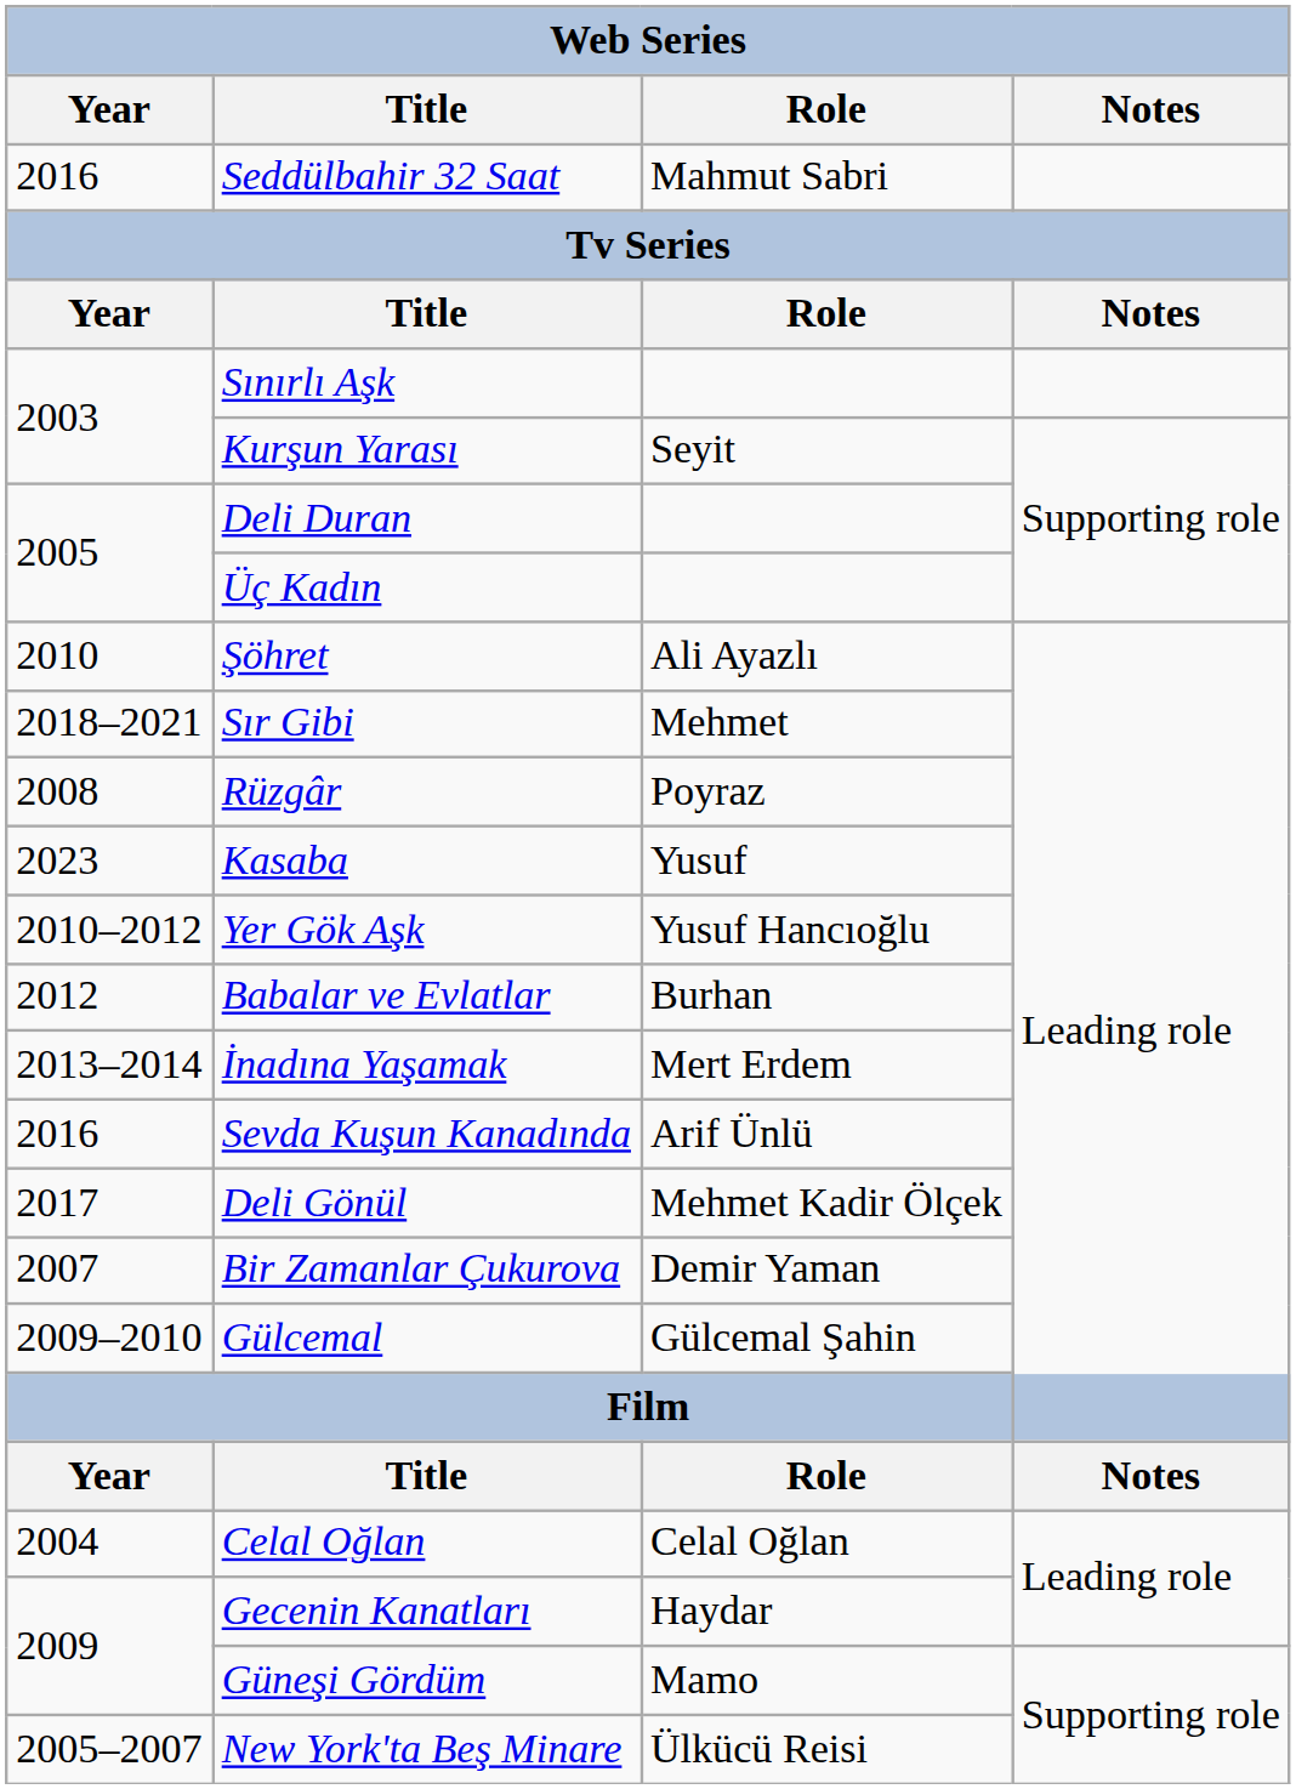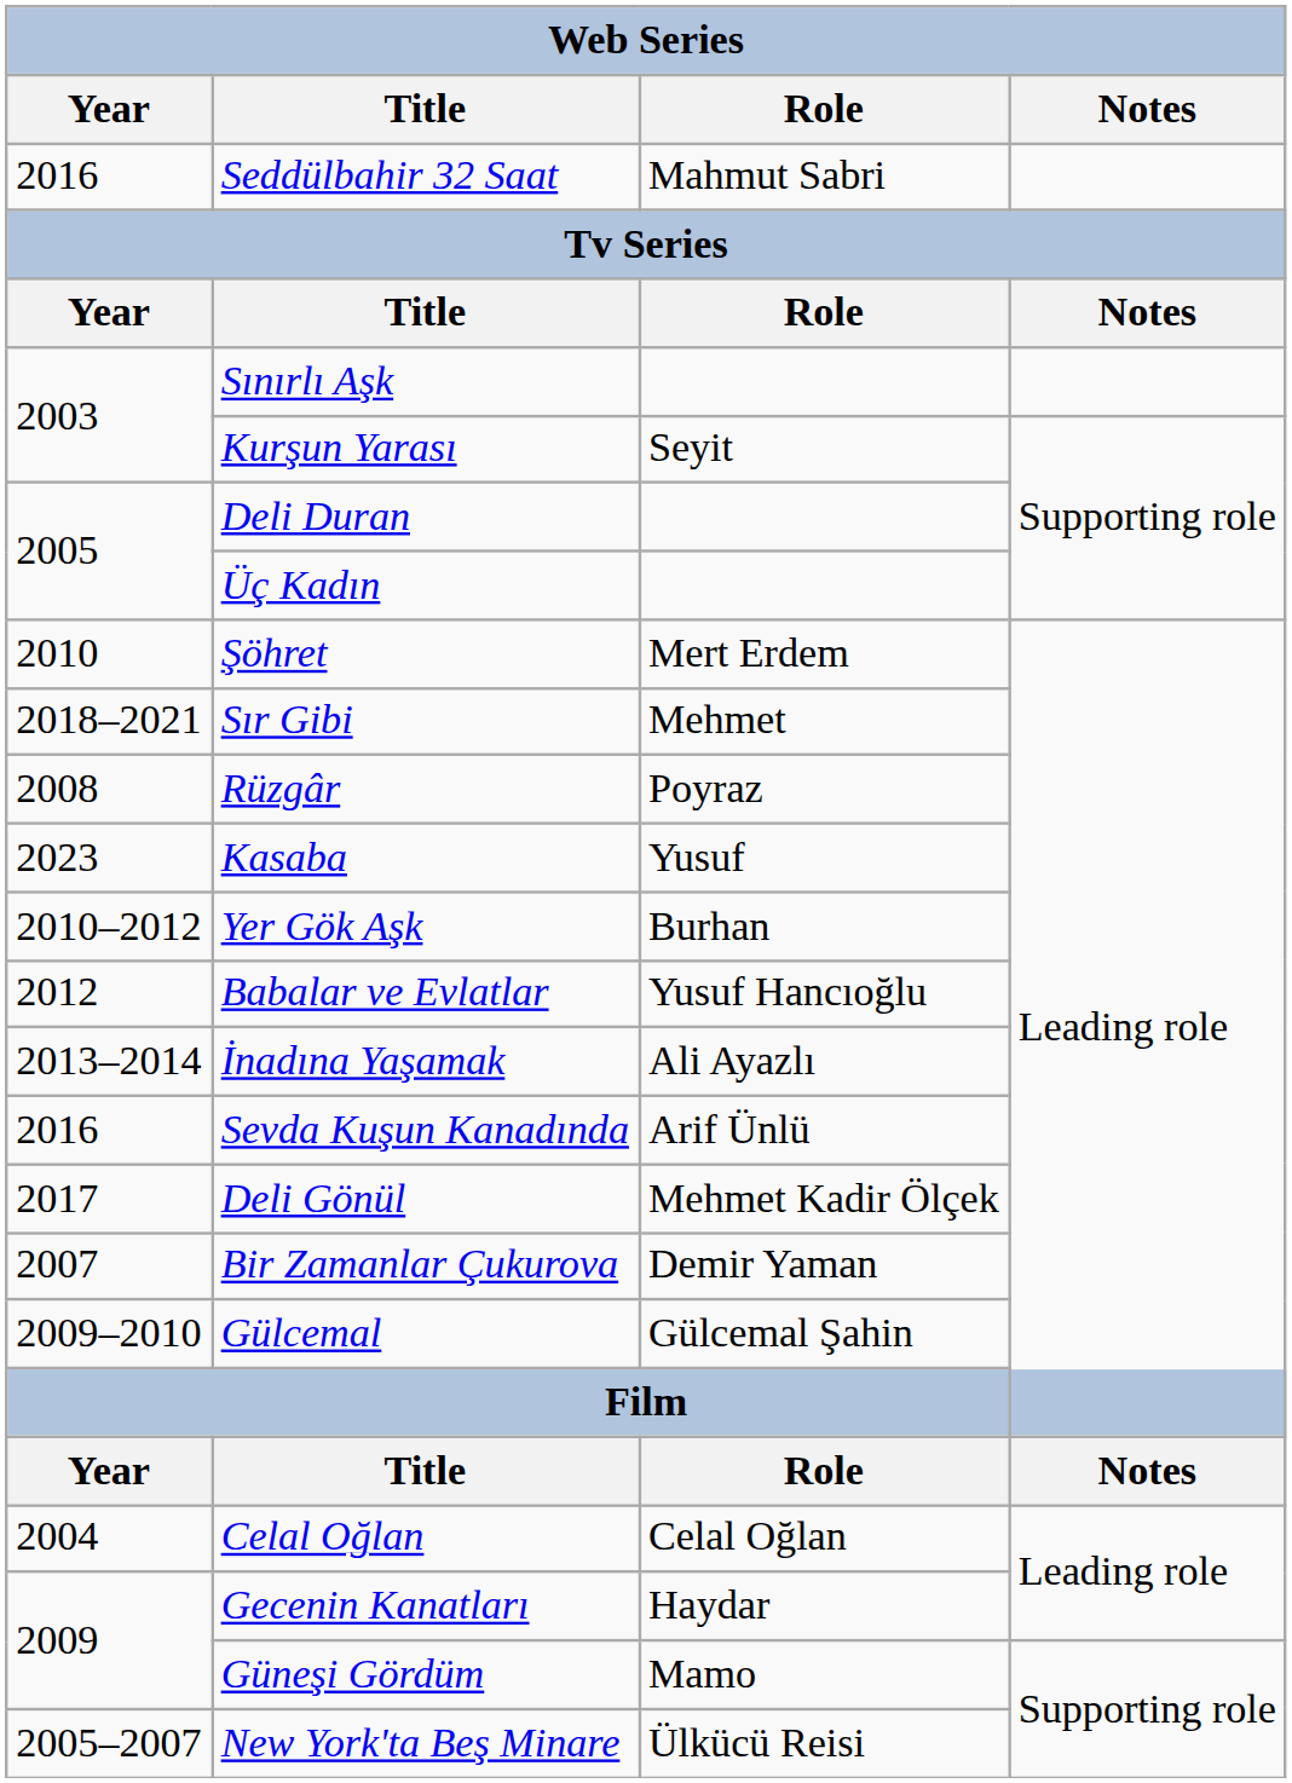Şöhret | Role: Ali Ayazlı -> Mert Erdem
Yer Gök Aşk | Role: Yusuf Hancıoğlu -> Burhan
Babalar ve Evlatlar | Role: Burhan -> Yusuf Hancıoğlu
İnadına Yaşamak | Role: Mert Erdem -> Ali Ayazlı
